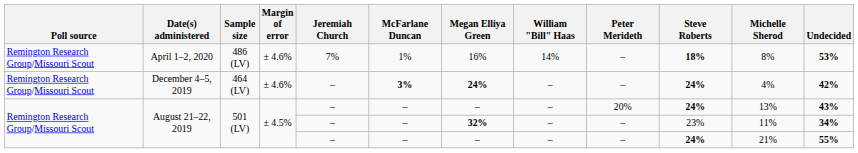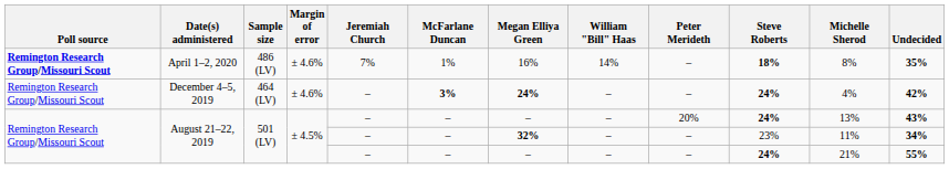April 1–2, 2020 | Poll source: normal -> bold
April 1–2, 2020 | Undecided: 53% -> 35%
